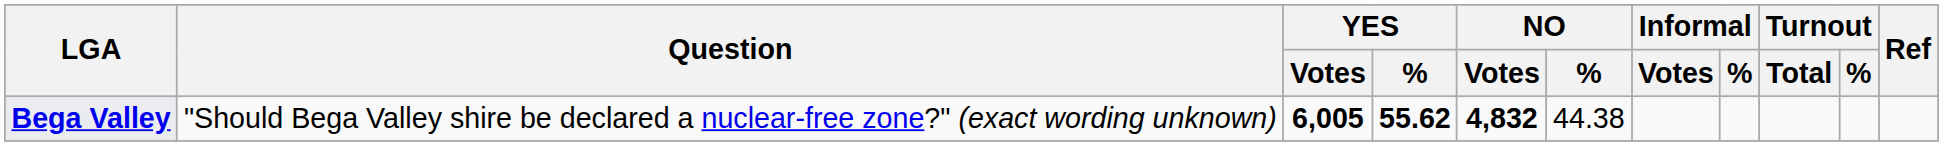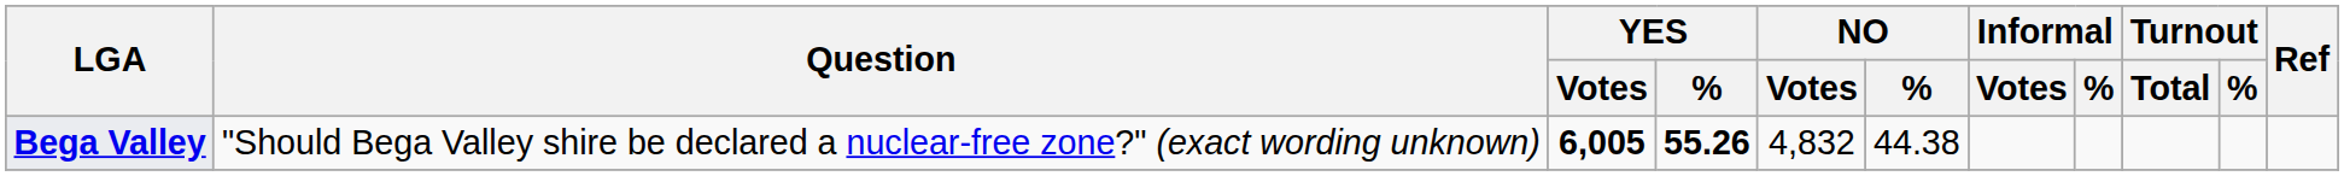Bega Valley | YES / %: 55.62 -> 55.26
Bega Valley | NO / Votes: bold -> normal
